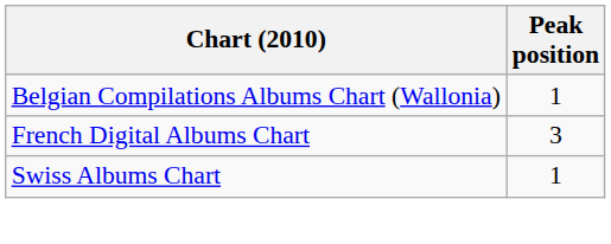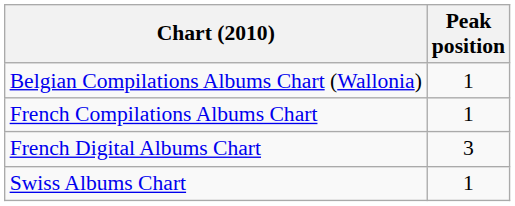+ row: French Compilations Albums Chart | 1
